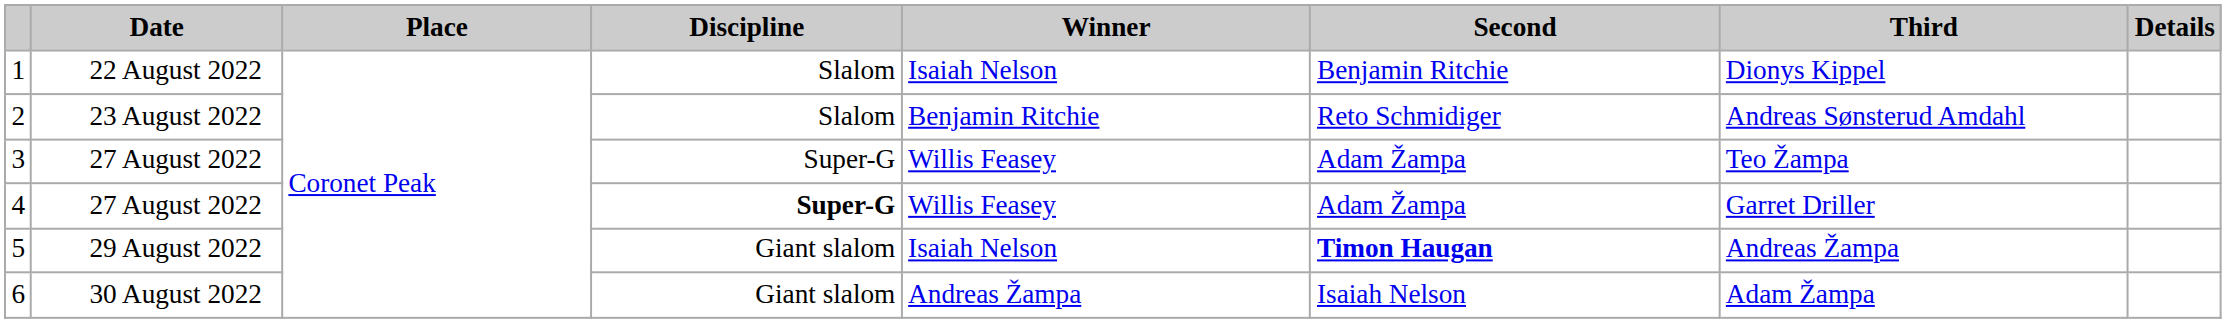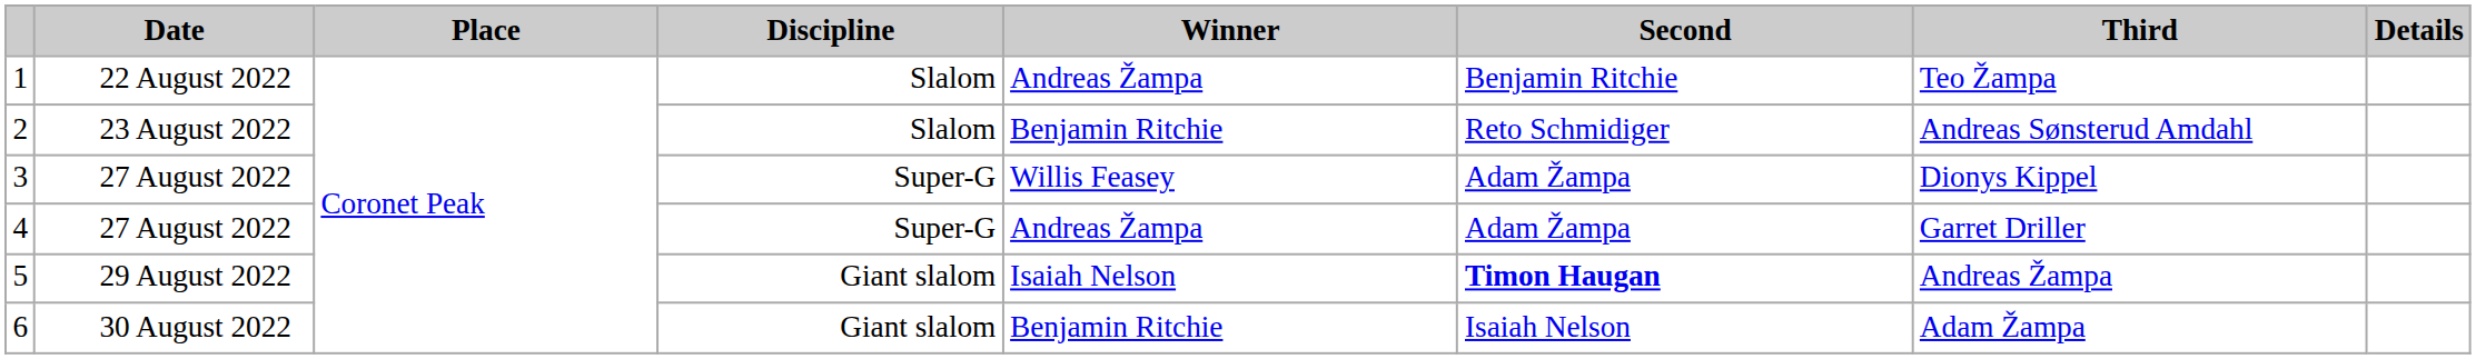1 | Winner: Isaiah Nelson -> Andreas Žampa
1 | Third: Dionys Kippel -> Teo Žampa
3 | Third: Teo Žampa -> Dionys Kippel
4 | Discipline: bold -> normal
4 | Winner: Willis Feasey -> Andreas Žampa
6 | Winner: Andreas Žampa -> Benjamin Ritchie
